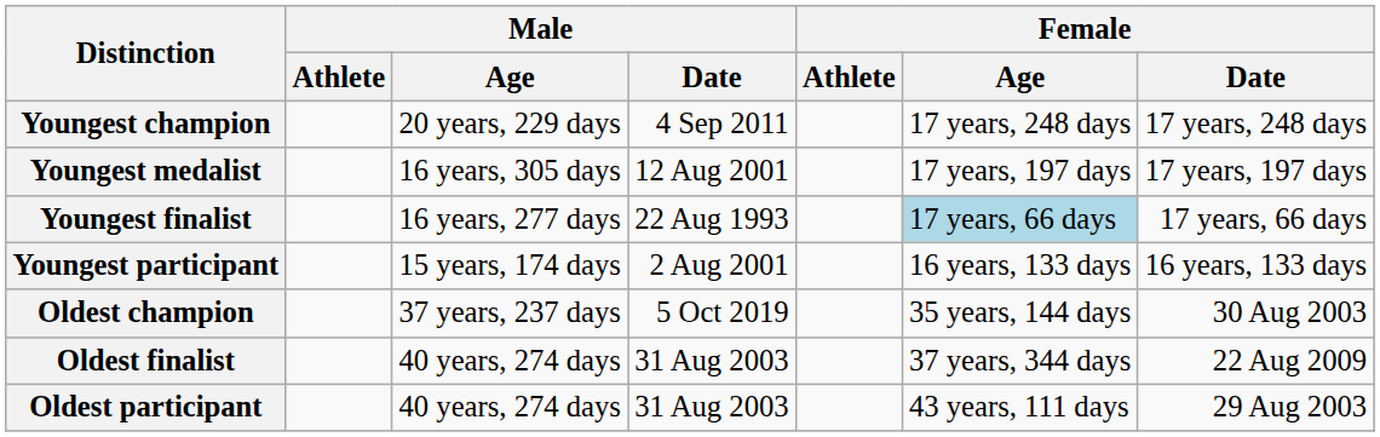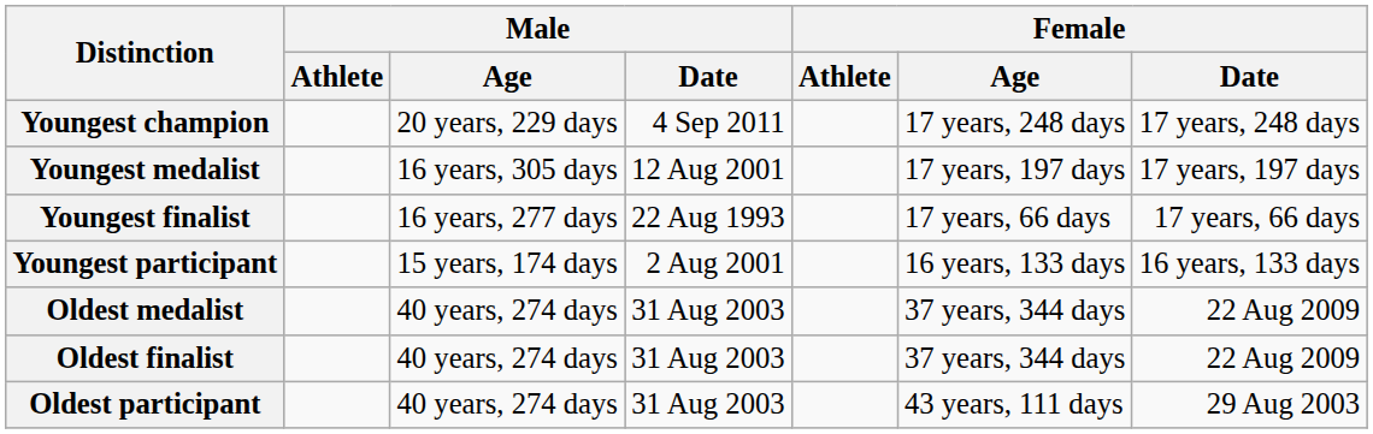Youngest finalist | Female / Age: lightblue background -> no background
- row: Oldest champion | 37 years, 237 days | 5 Oct 2019 | 35 years, 144 days | 30 Aug 2003
+ row: Oldest medalist | 40 years, 274 days | 31 Aug 2003 | 37 years, 344 days | 22 Aug 2009
